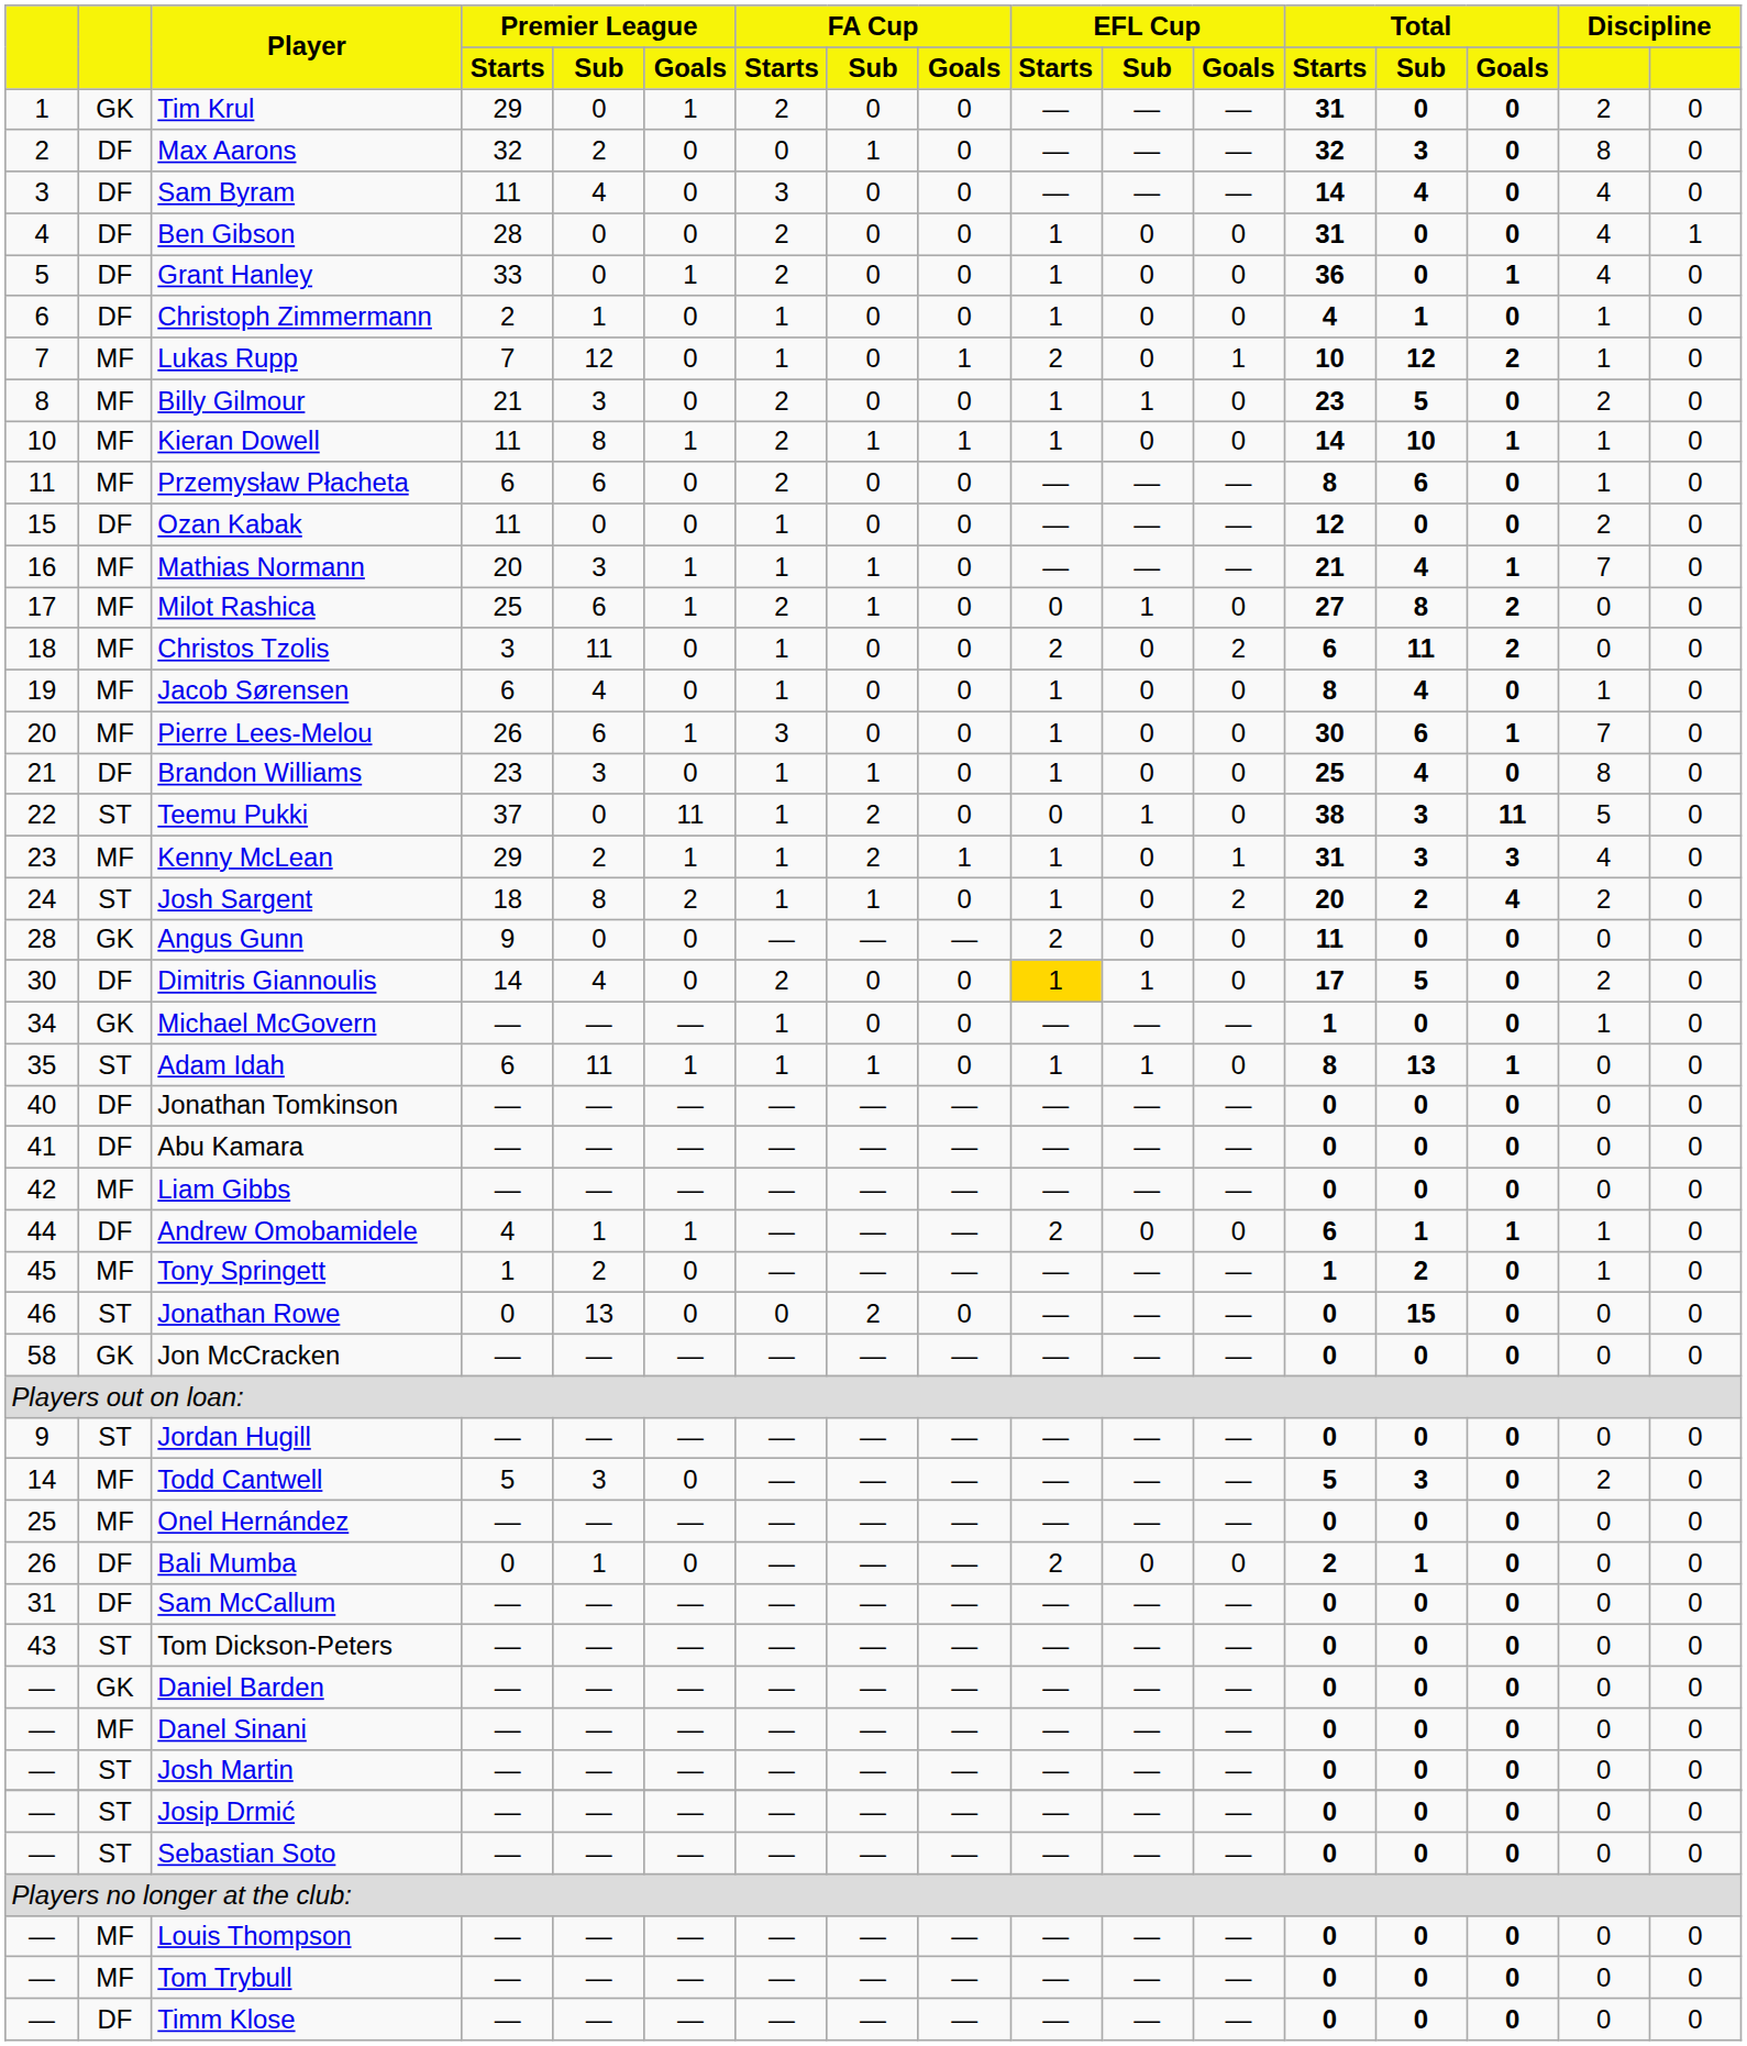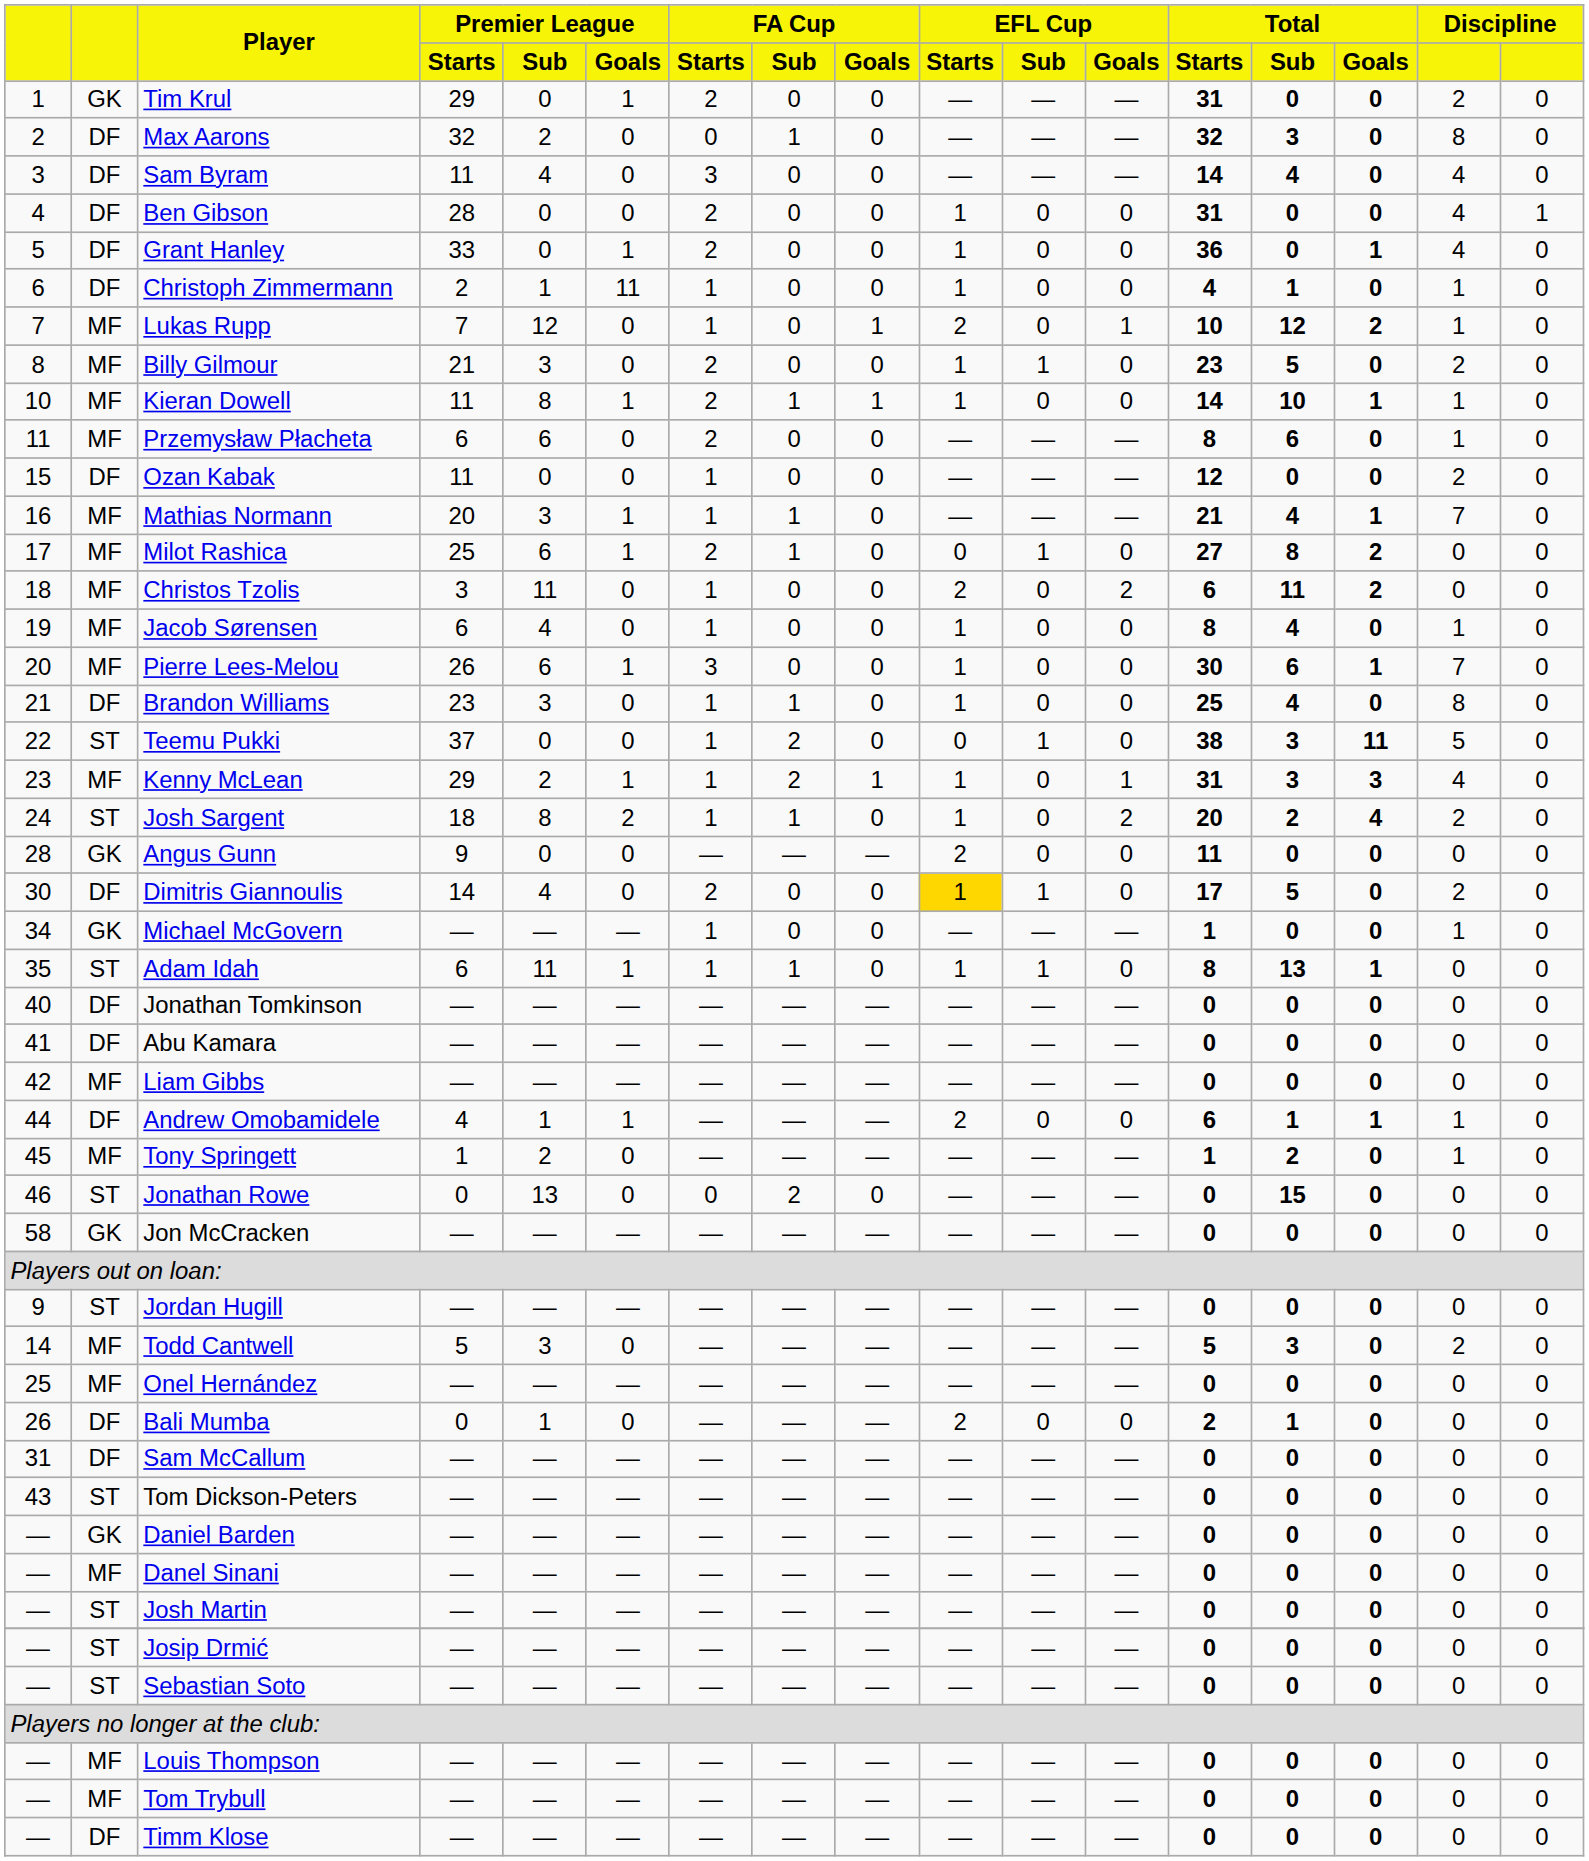Christoph Zimmermann | Premier League / Goals: 0 -> 11
Teemu Pukki | Premier League / Goals: 11 -> 0
